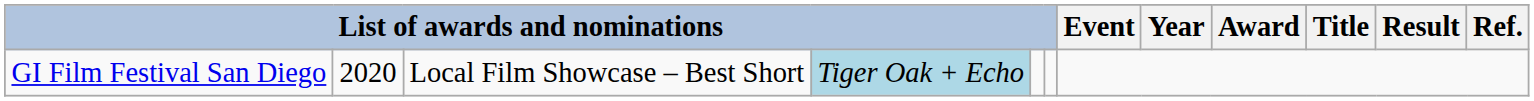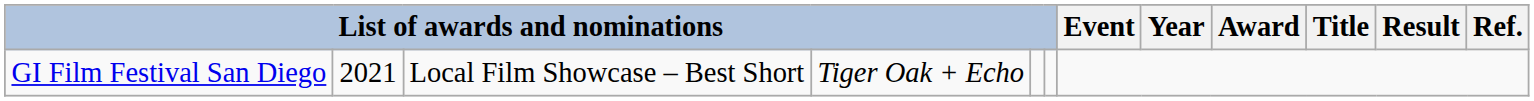GI Film Festival San Diego | column 2: 2020 -> 2021
GI Film Festival San Diego | column 4: lightblue background -> no background
